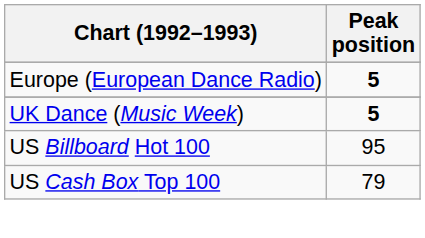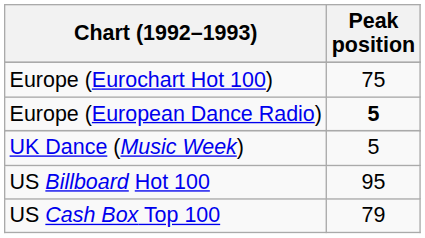+ row: Europe (Eurochart Hot 100) | 75
UK Dance (Music Week) | Peak position: bold -> normal
